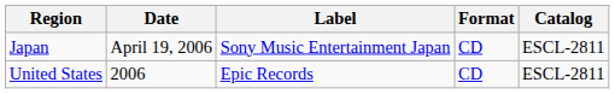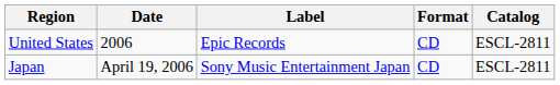rows swapped: Japan <-> United States
